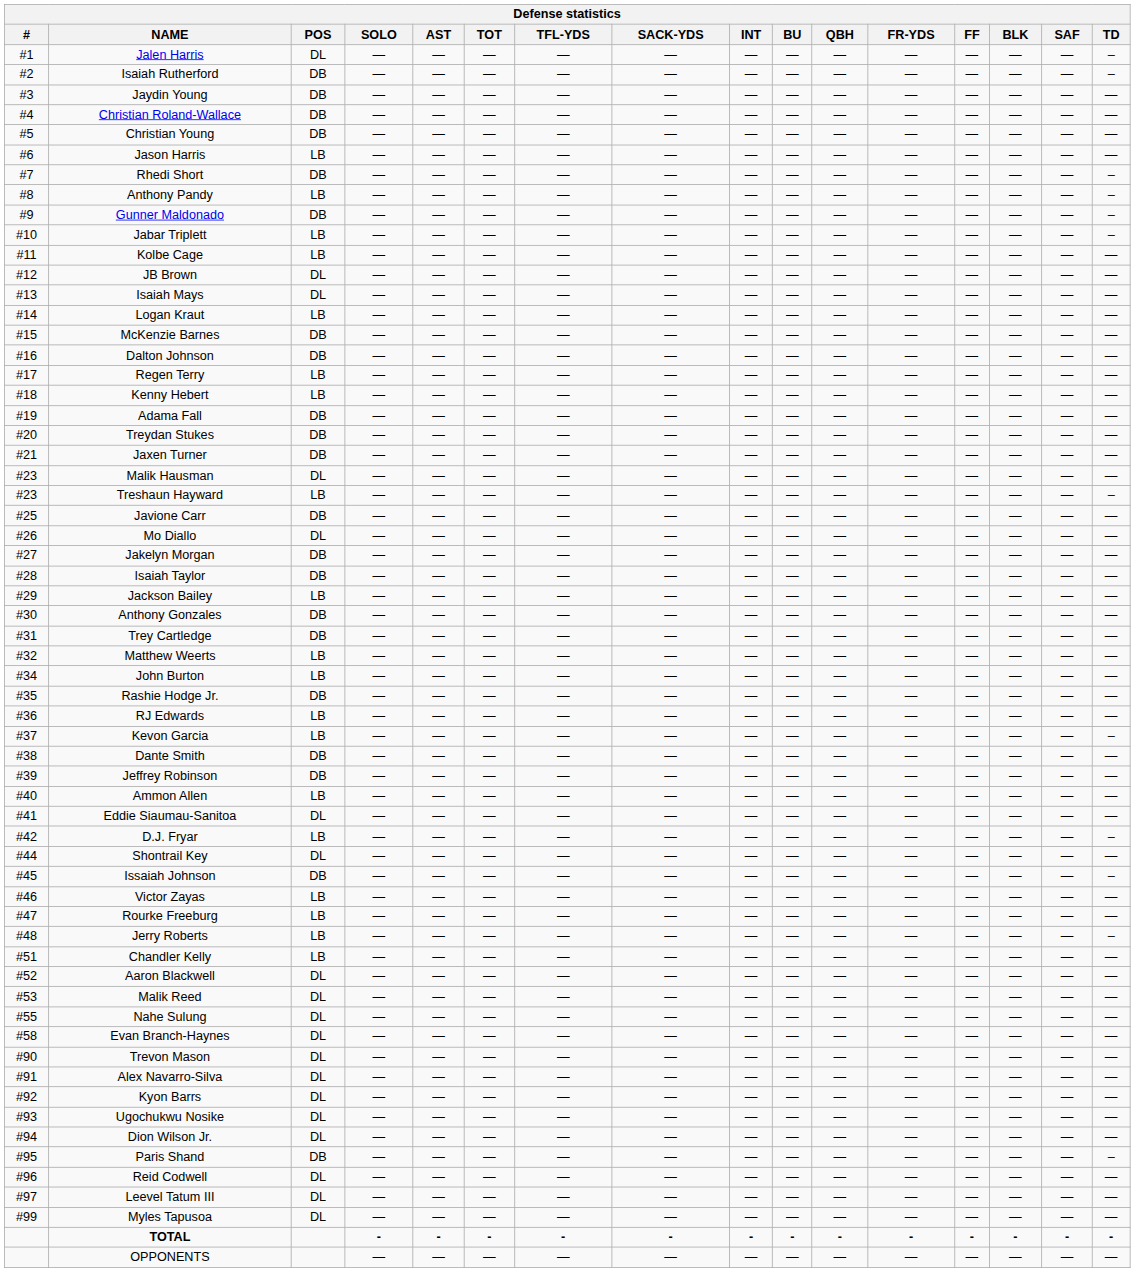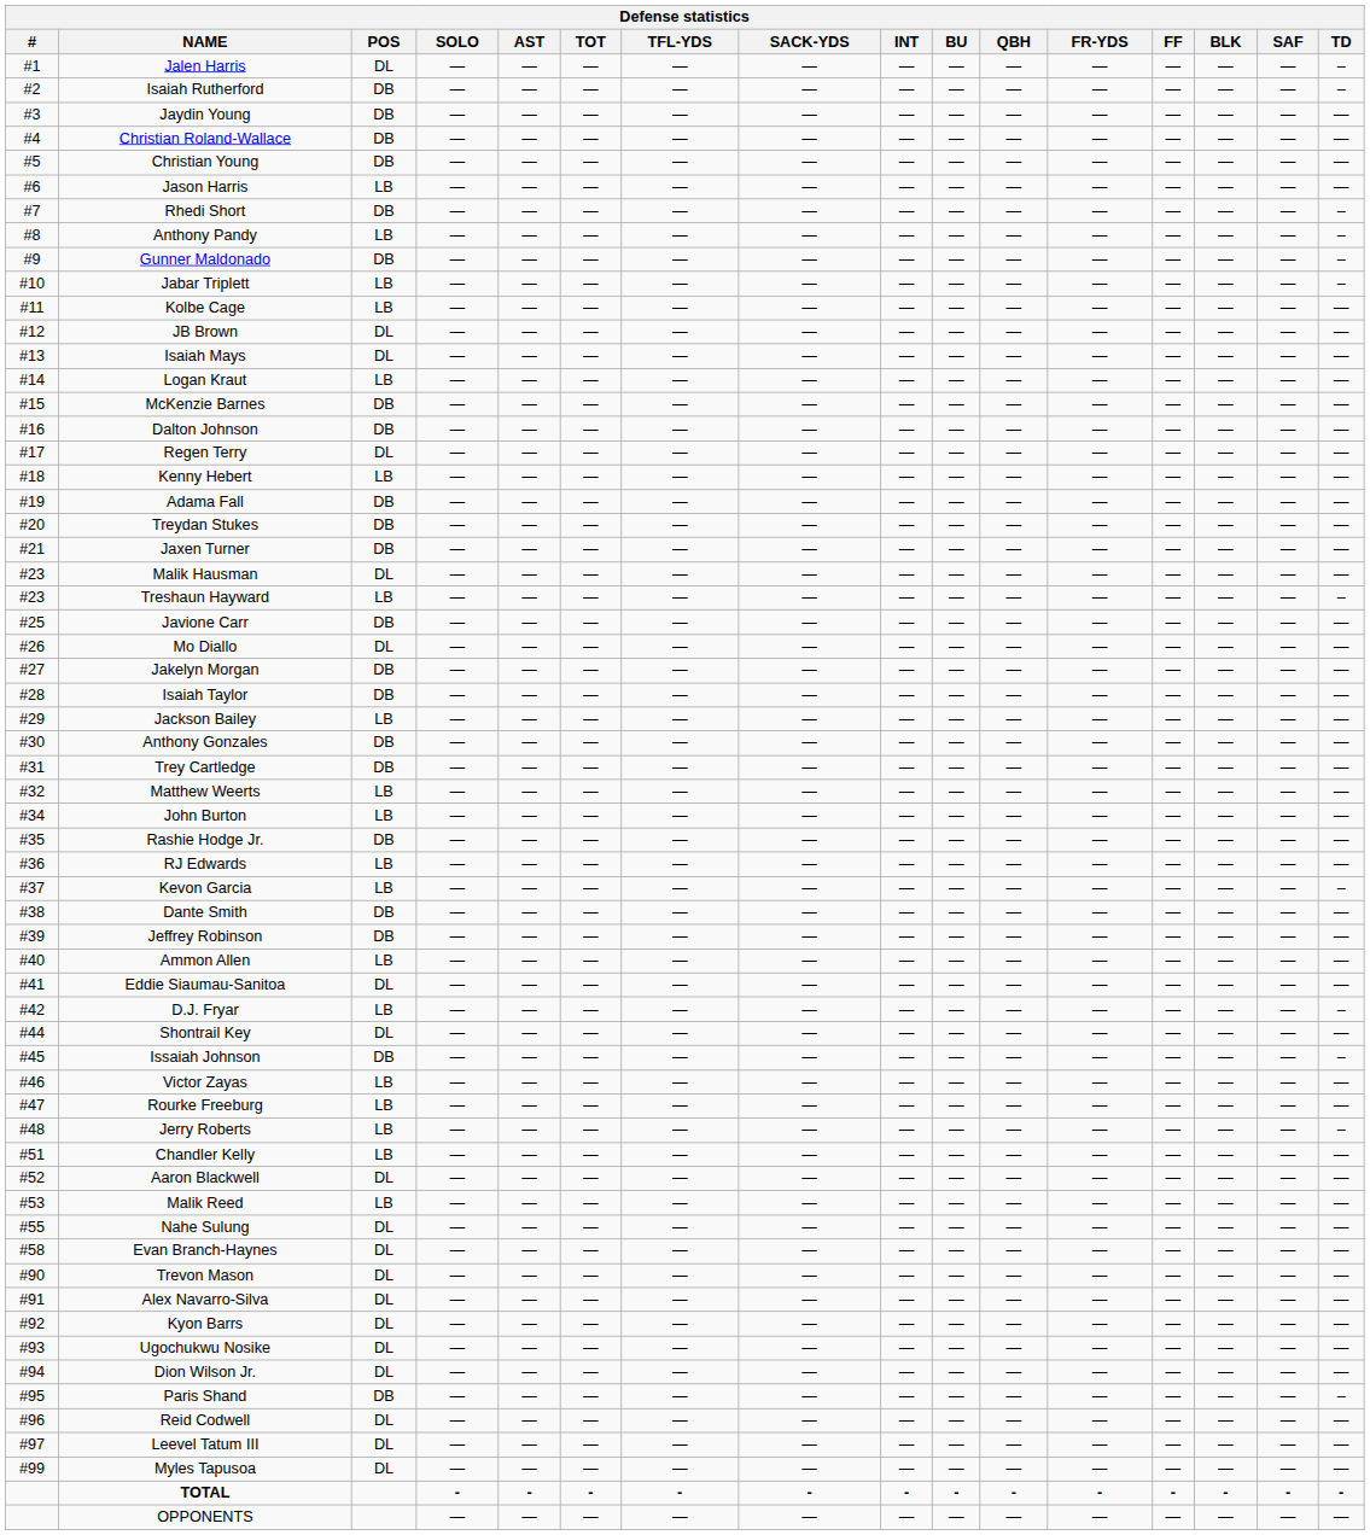Regen Terry | POS: LB -> DL
Malik Reed | POS: DL -> LB
